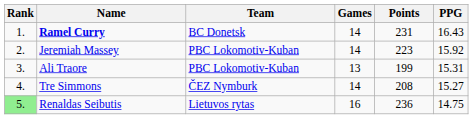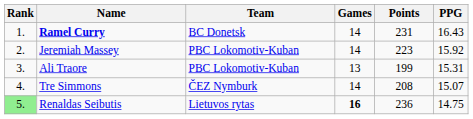Tre Simmons | PPG: 15.27 -> 15.07
Renaldas Seibutis | Games: normal -> bold
